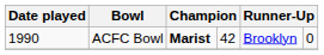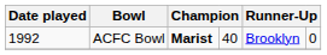ACFC Bowl | Date played: 1990 -> 1992
ACFC Bowl | column 4: 42 -> 40
